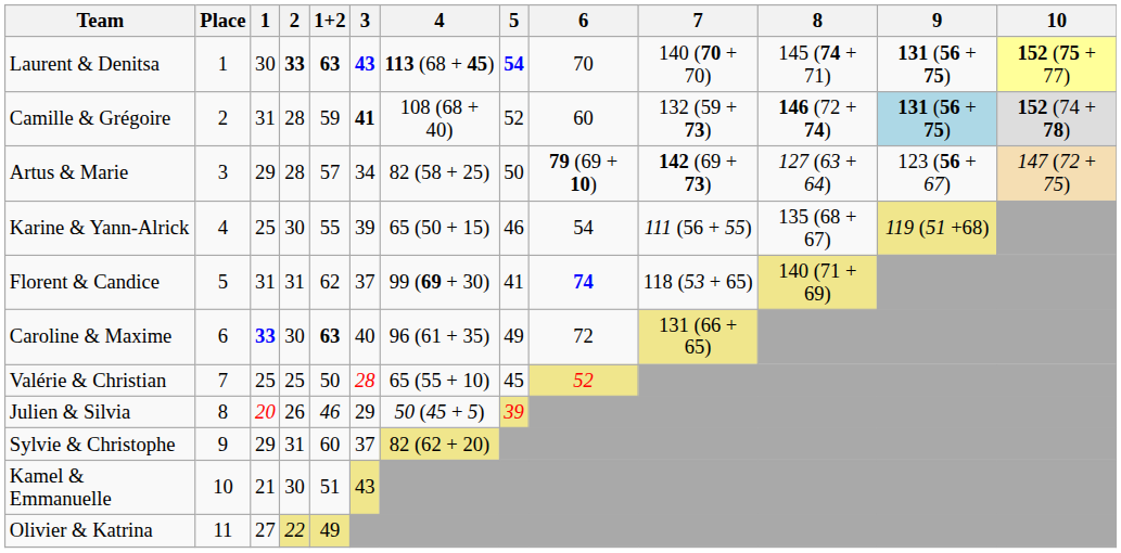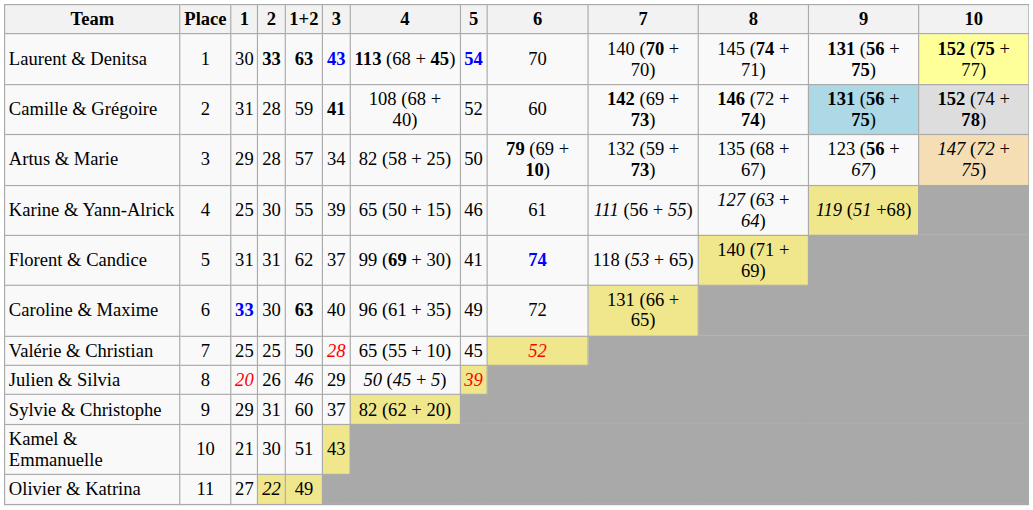Camille & Grégoire | 7: 132 (59 + 73) -> 142 (69 + 73)
Artus & Marie | 7: 142 (69 + 73) -> 132 (59 + 73)
Artus & Marie | 8: 127 (63 + 64) -> 135 (68 + 67)
Karine & Yann-Alrick | 6: 54 -> 61
Karine & Yann-Alrick | 8: 135 (68 + 67) -> 127 (63 + 64)
